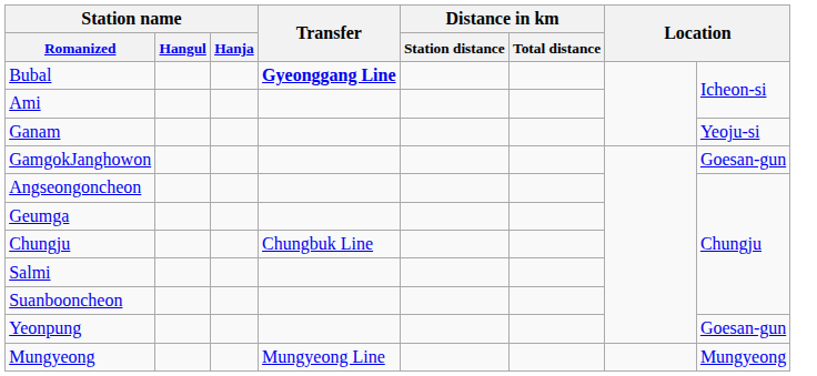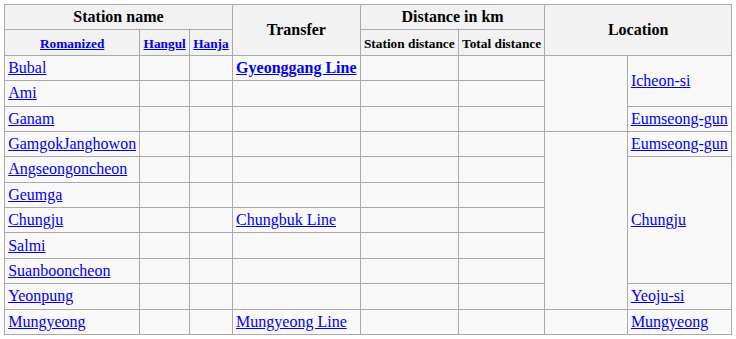Ganam | column 8: Yeoju-si -> Eumseong-gun
GamgokJanghowon | column 8: Goesan-gun -> Eumseong-gun
Yeonpung | column 8: Goesan-gun -> Yeoju-si
